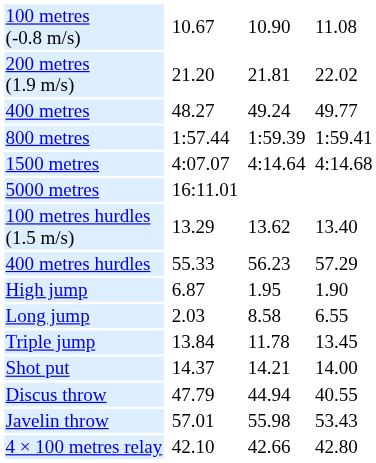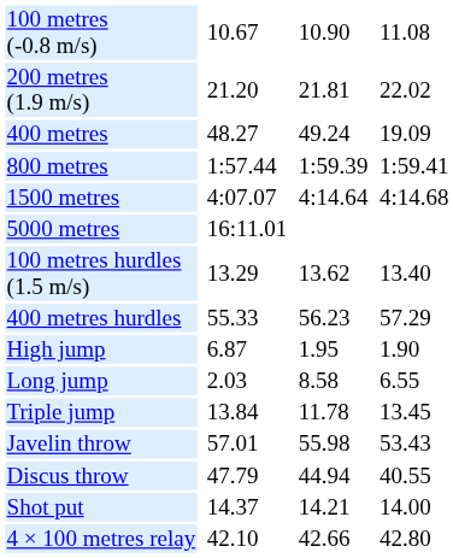400 metres | column 7: 49.77 -> 19.09
rows swapped: Shot put <-> Javelin throw
